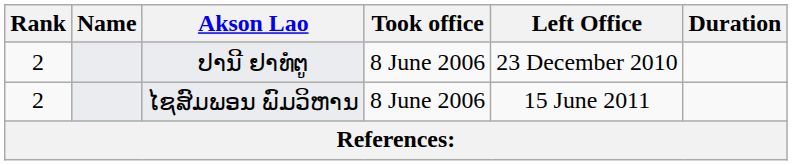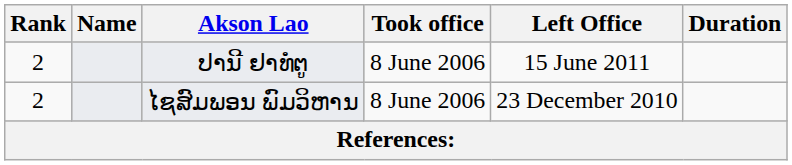ປານີ ຢາທໍຕູ | Left Office: 23 December 2010 -> 15 June 2011
ໄຊສົມພອນ ພົມວິຫານ | Left Office: 15 June 2011 -> 23 December 2010
